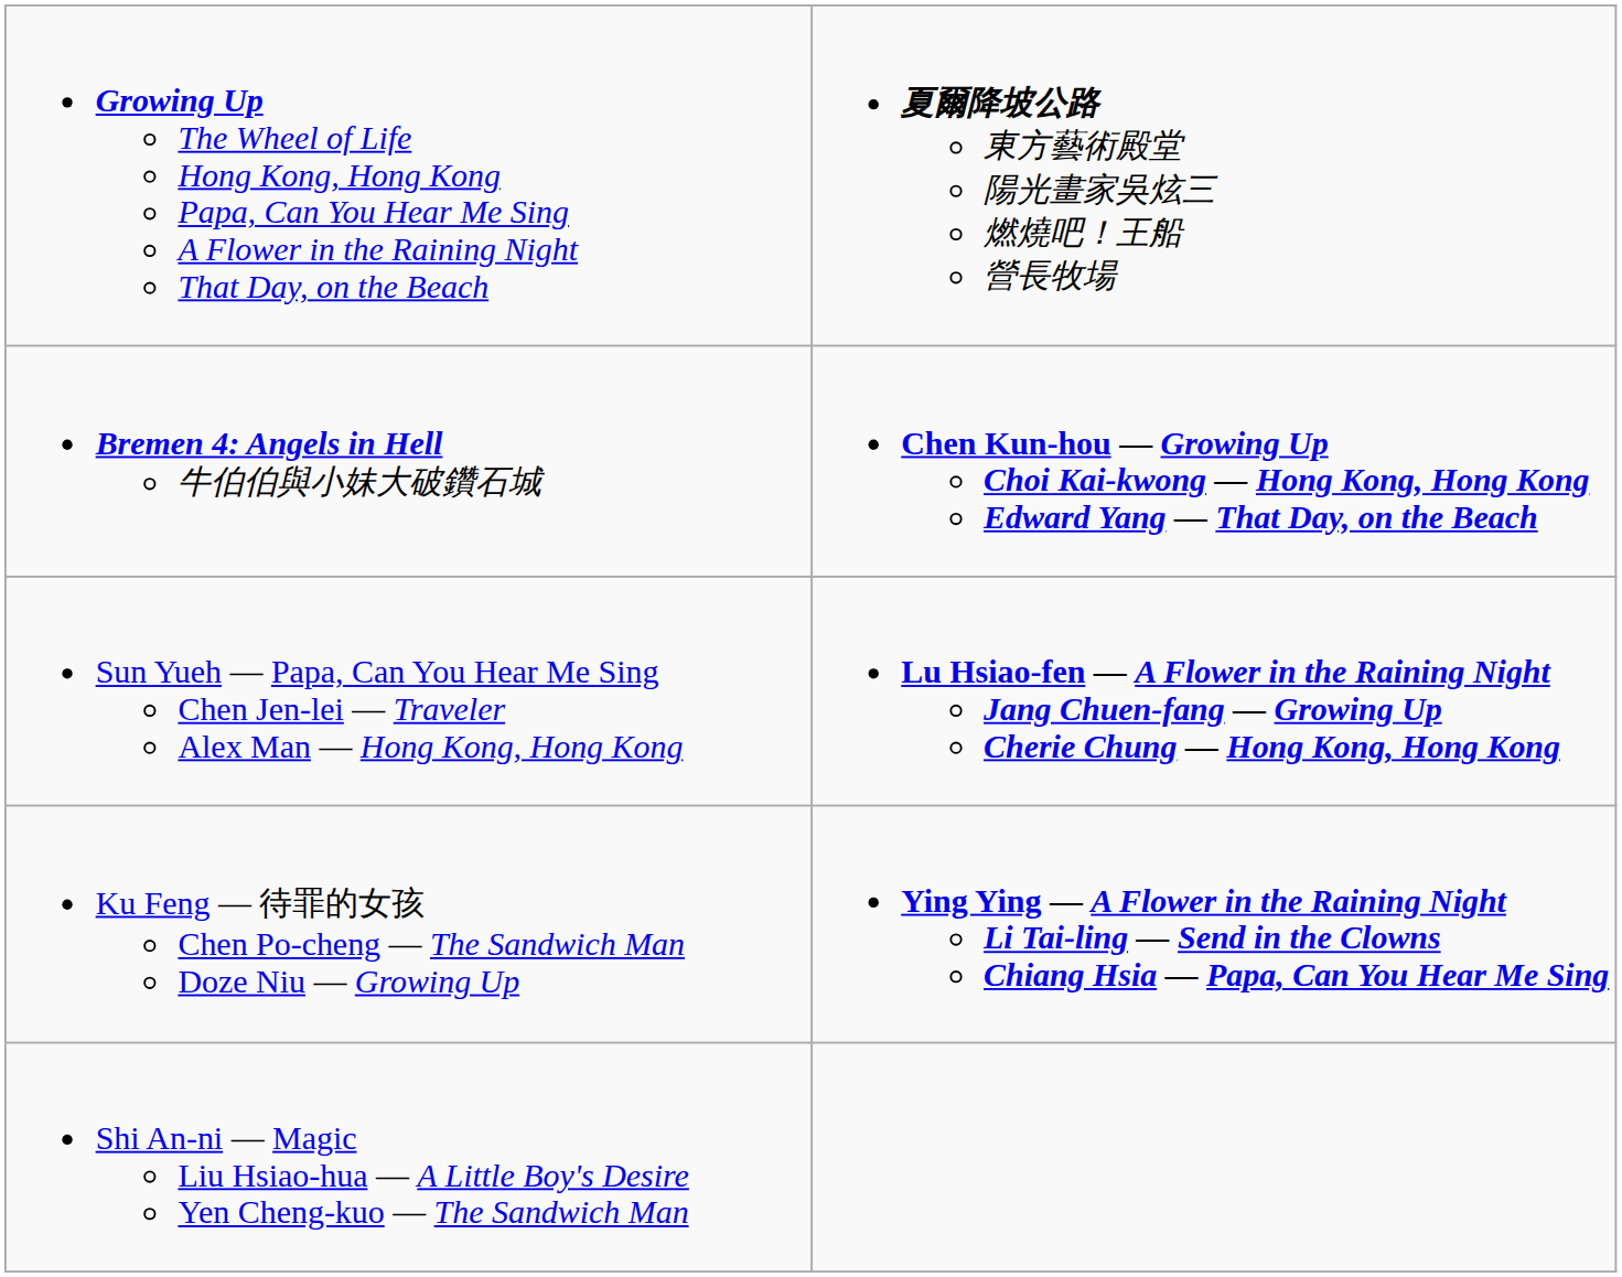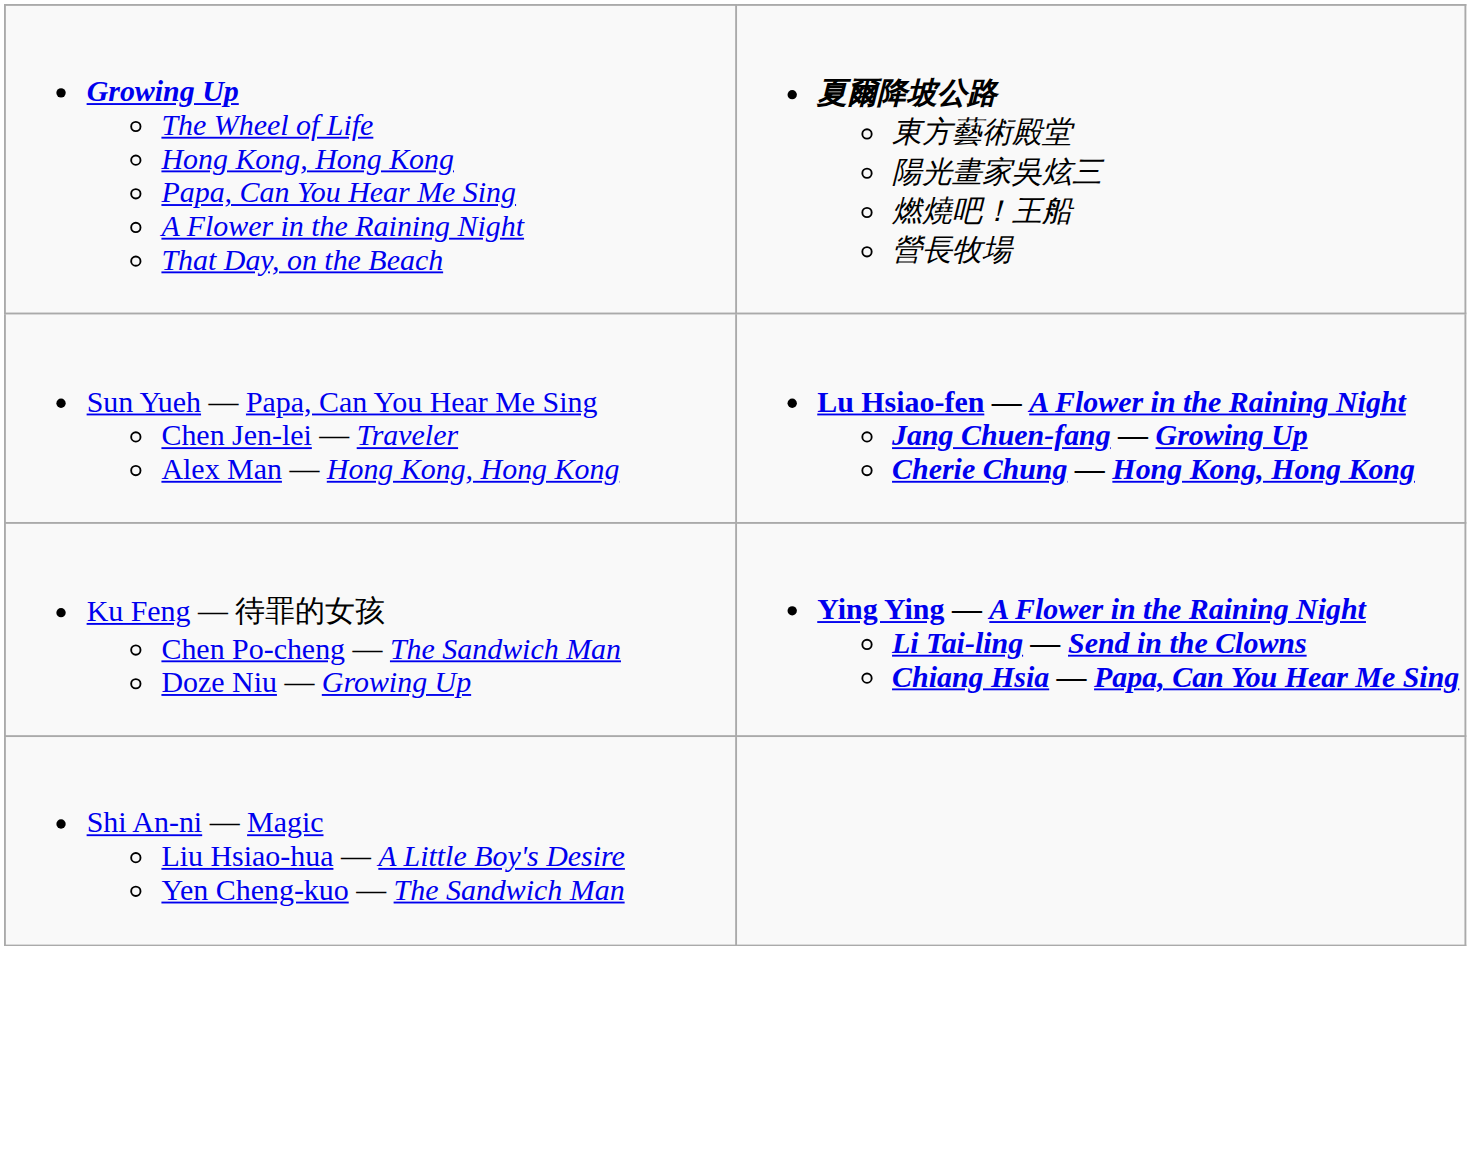- row: Bremen 4: Angels in Hell 牛伯伯與小妹大破鑽石城 | Chen Kun-hou — Growing Up Choi Kai-kwong — Hong Kong, Hong Kong Edward Yang — That Day, on the Beach
